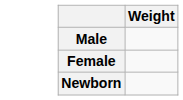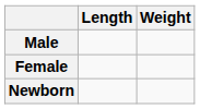+ column: Length
